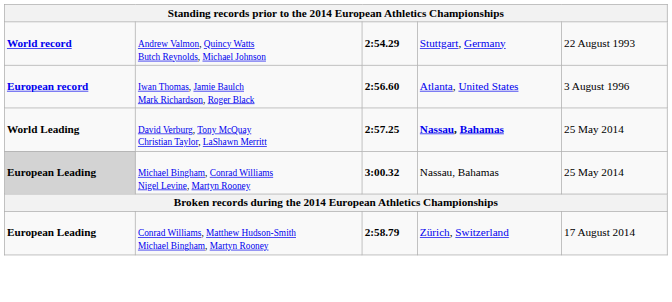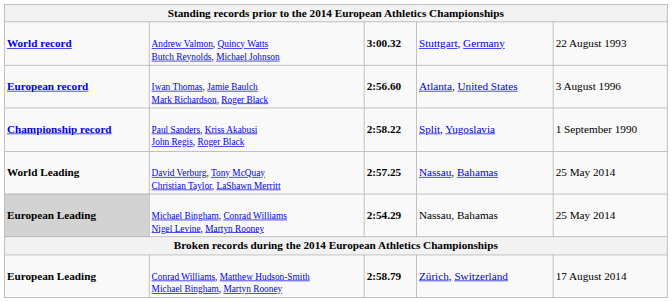Andrew Valmon, Quincy Watts Butch Reynolds, Michael Johnson | column 3: 2:54.29 -> 3:00.32
+ row: Championship record | Paul Sanders, Kriss Akabusi John Regis, Roger Black | 2:58.22 | Split, Yugoslavia | 1 September 1990
David Verburg, Tony McQuay Christian Taylor, LaShawn Merritt | column 4: bold -> normal
Michael Bingham, Conrad Williams Nigel Levine, Martyn Rooney | column 3: 3:00.32 -> 2:54.29
